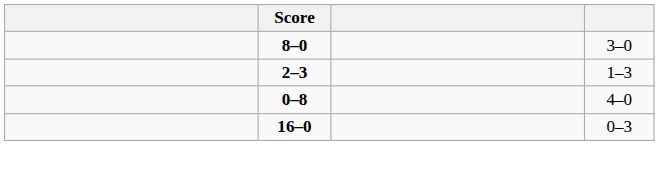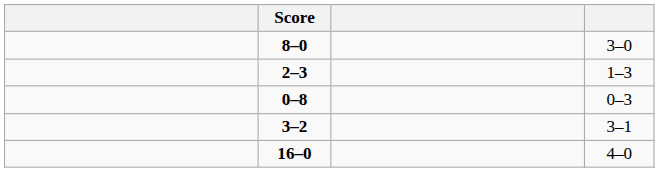0–8 | column 4: 4–0 -> 0–3
+ row: 3–2 | 3–1
16–0 | column 4: 0–3 -> 4–0
